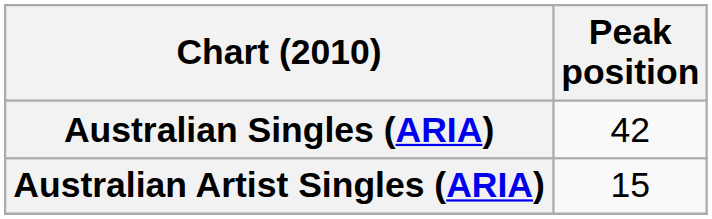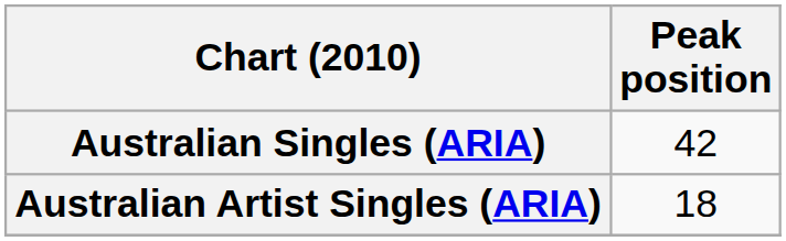Australian Artist Singles (ARIA) | Peak position: 15 -> 18
